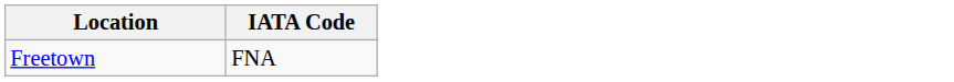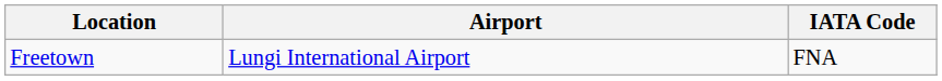+ column: Airport | Lungi International Airport
